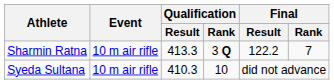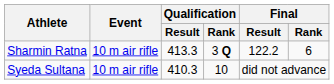Sharmin Ratna | Final / Rank: 7 -> 6
